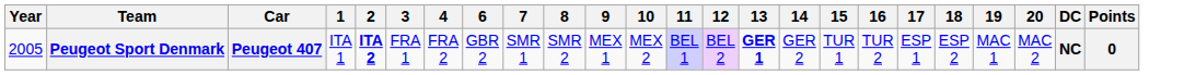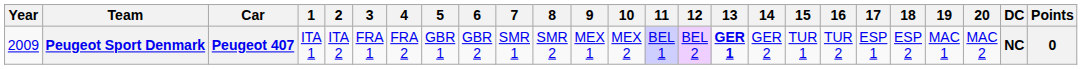+ column: 5 | GBR 1
Peugeot Sport Denmark | Year: 2005 -> 2009
Peugeot Sport Denmark | 2: bold -> normal
